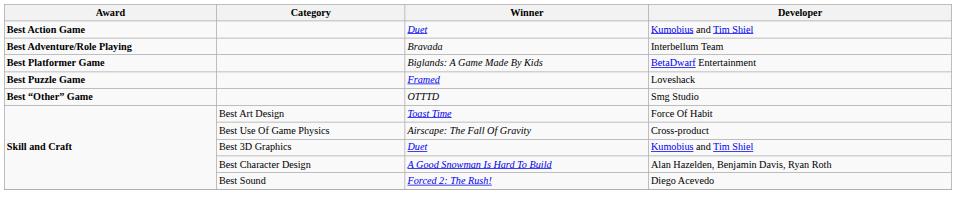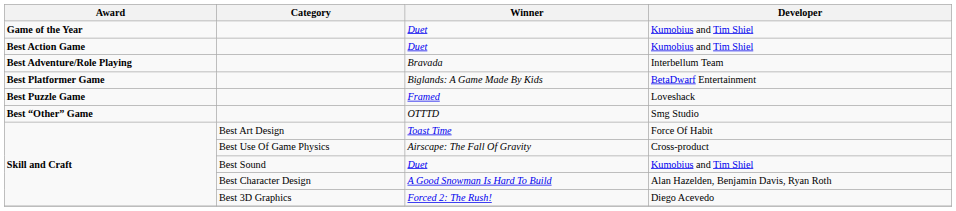+ row: Game of the Year | Duet | Kumobius and Tim Shiel
Skill and Craft / Duet | Category: Best 3D Graphics -> Best Sound
Forced 2: The Rush! | Category: Best Sound -> Best 3D Graphics
